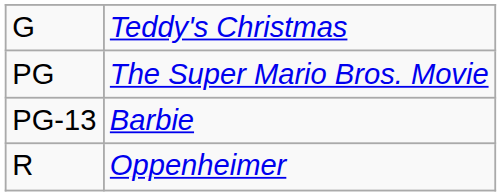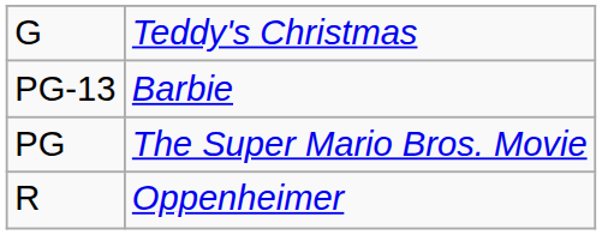rows swapped: PG <-> PG-13
